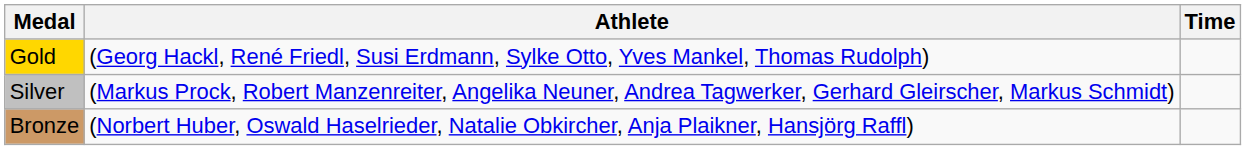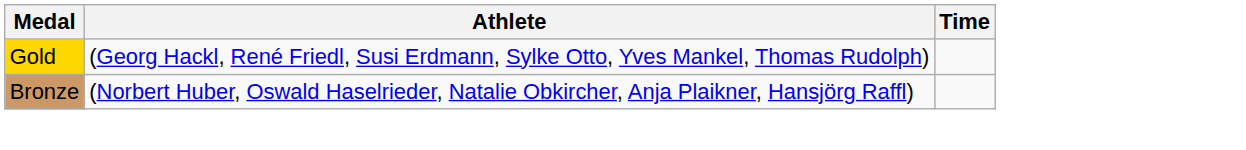- row: Silver | (Markus Prock, Robert Manzenreiter, Angelika Neuner, Andrea Tagwerker, Gerhard Gleirscher, Markus Schmidt)
